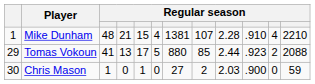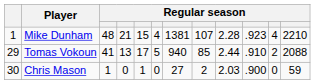Mike Dunham | column 10: .910 -> .923
Tomas Vokoun | column 7: 880 -> 940
Tomas Vokoun | column 10: .923 -> .910
